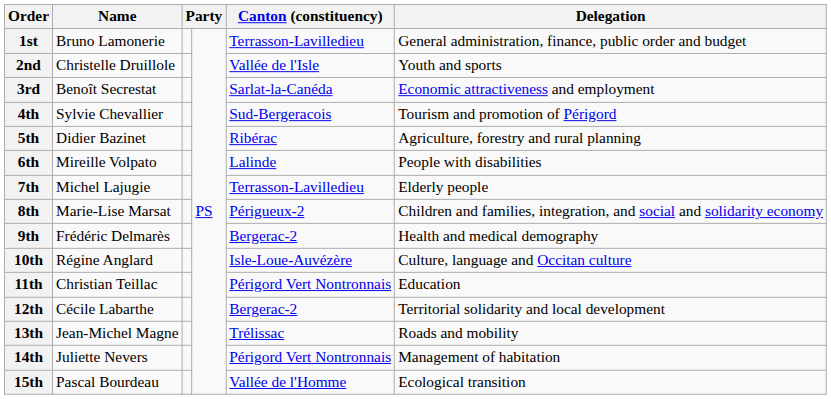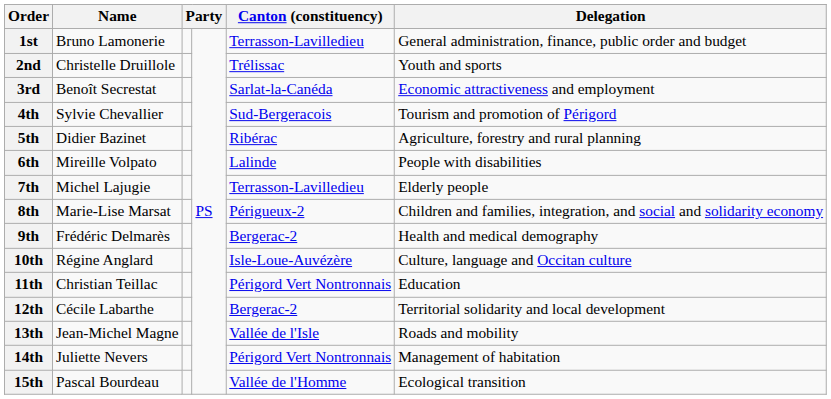2nd | Canton (constituency): Vallée de l'Isle -> Trélissac
13th | Canton (constituency): Trélissac -> Vallée de l'Isle
